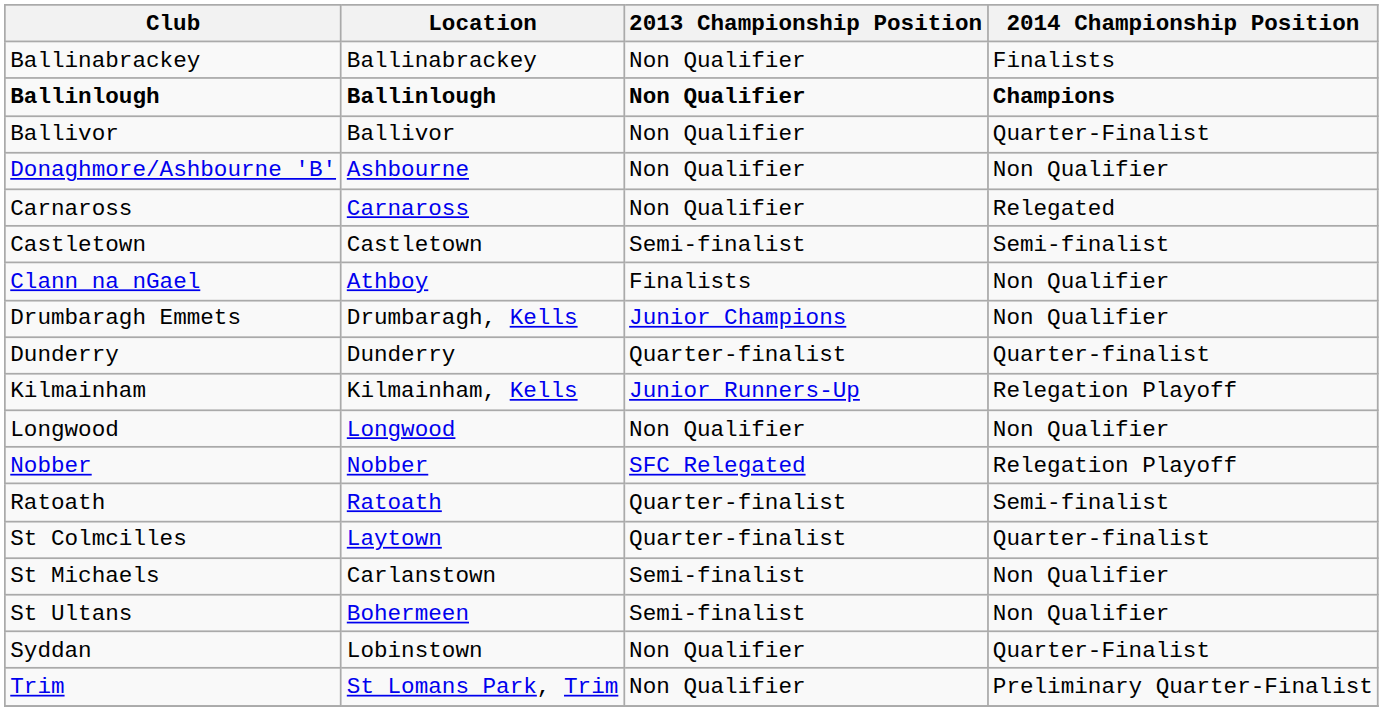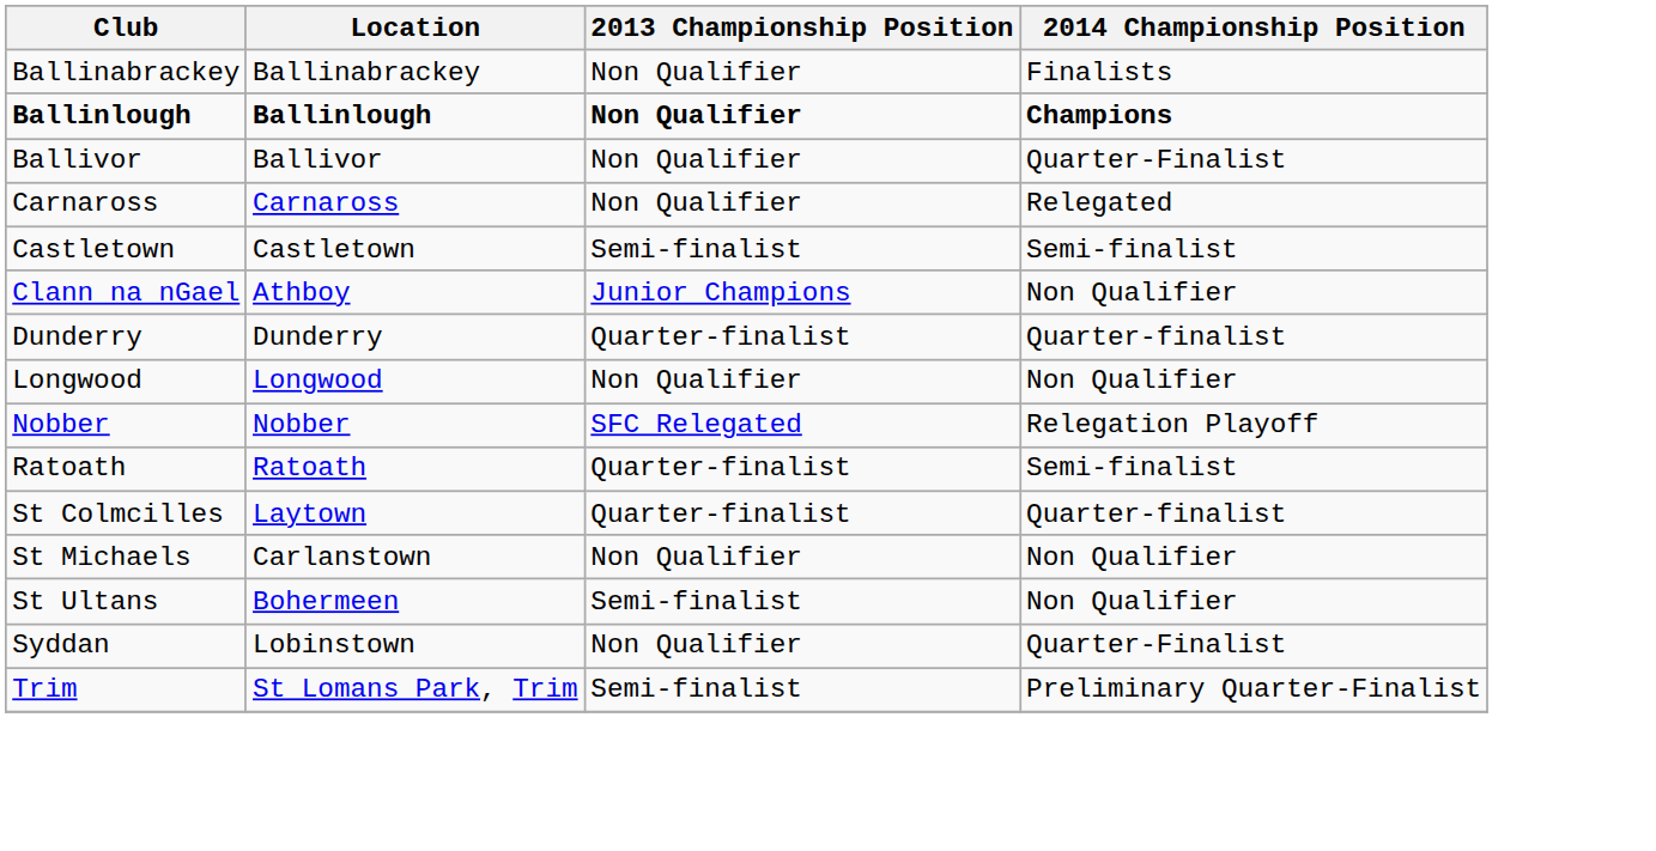- row: Donaghmore/Ashbourne 'B' | Ashbourne | Non Qualifier | Non Qualifier
Clann na nGael | 2013 Championship Position: Finalists -> Junior Champions
- row: Drumbaragh Emmets | Drumbaragh, Kells | Junior Champions | Non Qualifier
- row: Kilmainham | Kilmainham, Kells | Junior Runners-Up | Relegation Playoff
St Michaels | 2013 Championship Position: Semi-finalist -> Non Qualifier
Trim | 2013 Championship Position: Non Qualifier -> Semi-finalist
